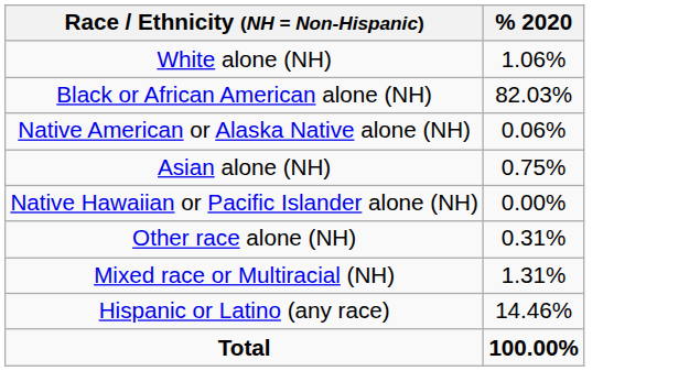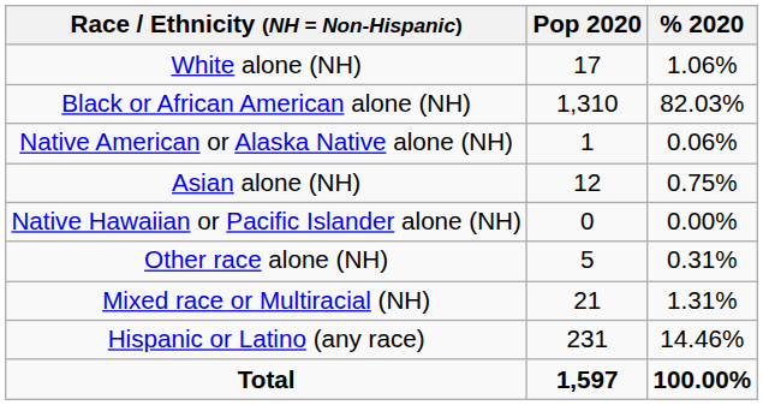+ column: Pop 2020 | 17 | 1,310 | 1 | 12 | 0 | 5 | 21 | 231 | 1,597
